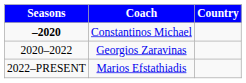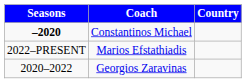rows swapped: Georgios Zaravinas <-> Marios Efstathiadis
